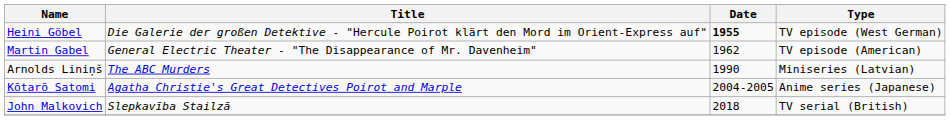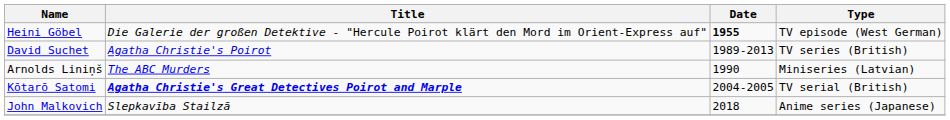- row: Martin Gabel | General Electric Theater - "The Disappearance of Mr. Davenheim" | 1962 | TV episode (American)
+ row: David Suchet | Agatha Christie's Poirot | 1989-2013 | TV series (British)
Kōtarō Satomi | Title: normal -> bold
Kōtarō Satomi | Type: Anime series (Japanese) -> TV serial (British)
John Malkovich | Type: TV serial (British) -> Anime series (Japanese)
